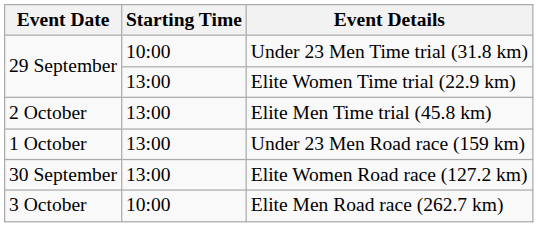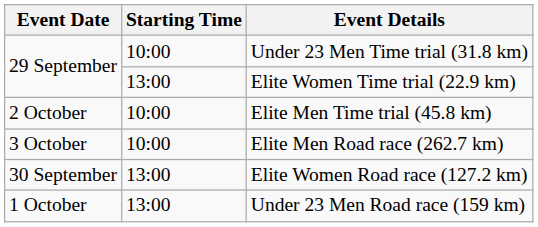Elite Men Time trial (45.8 km) | Starting Time: 13:00 -> 10:00
rows swapped: Under 23 Men Road race (159 km) <-> Elite Men Road race (262.7 km)
